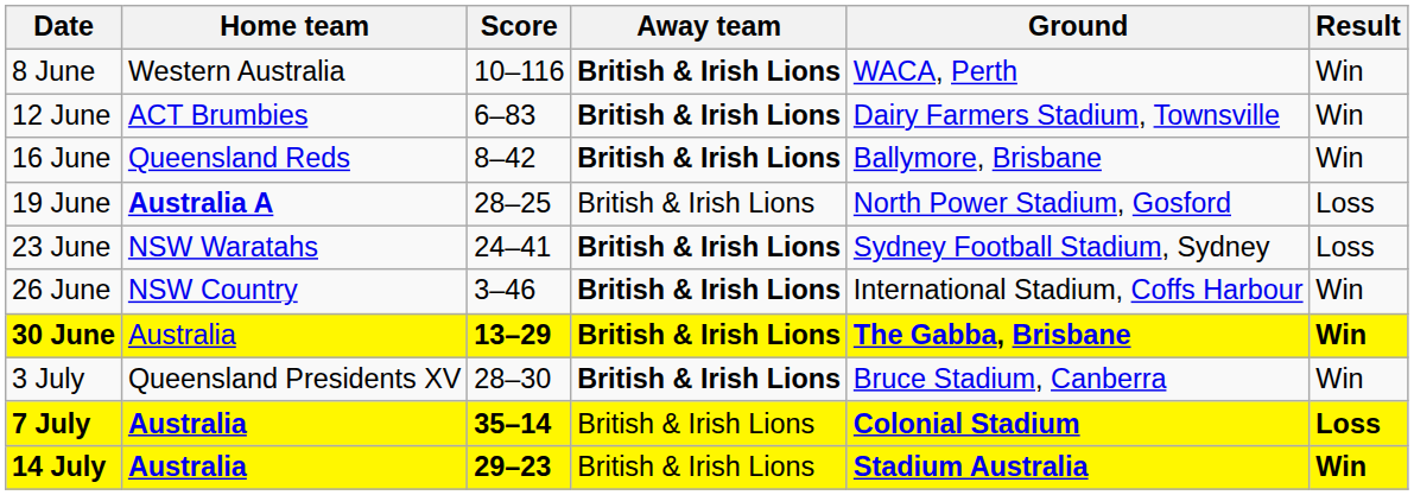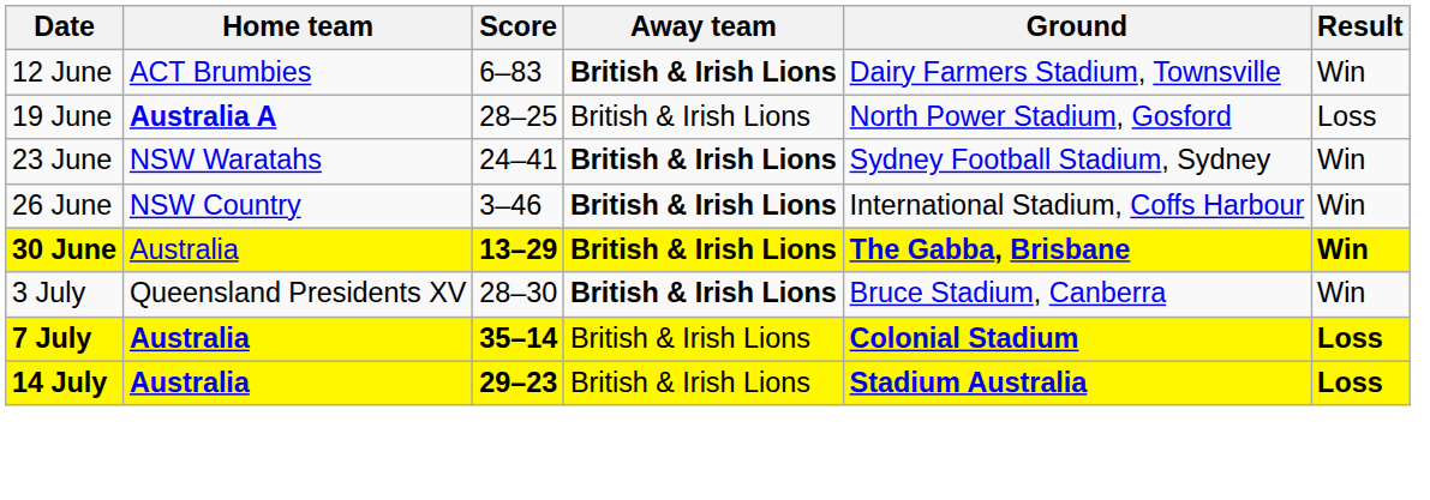- row: 8 June | Western Australia | 10–116 | British & Irish Lions | WACA, Perth | Win
- row: 16 June | Queensland Reds | 8–42 | British & Irish Lions | Ballymore, Brisbane | Win
23 June | Result: Loss -> Win
14 July | Result: Win -> Loss
